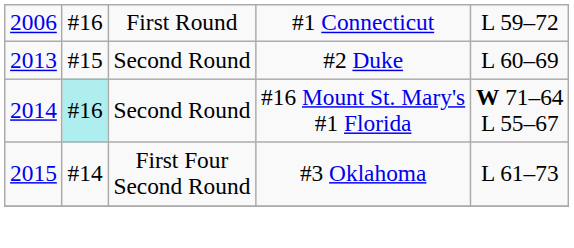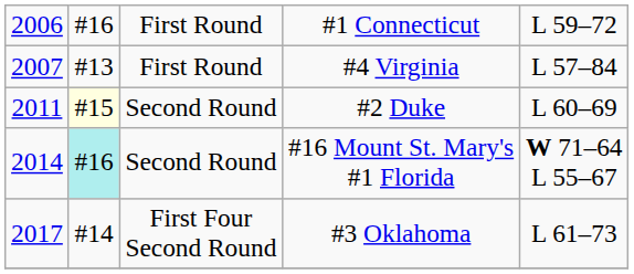+ row: 2007 | #13 | First Round | #4 Virginia | L 57–84
#2 Duke | column 1: 2013 -> 2011
#2 Duke | column 2: no background -> lightyellow background
#3 Oklahoma | column 1: 2015 -> 2017
